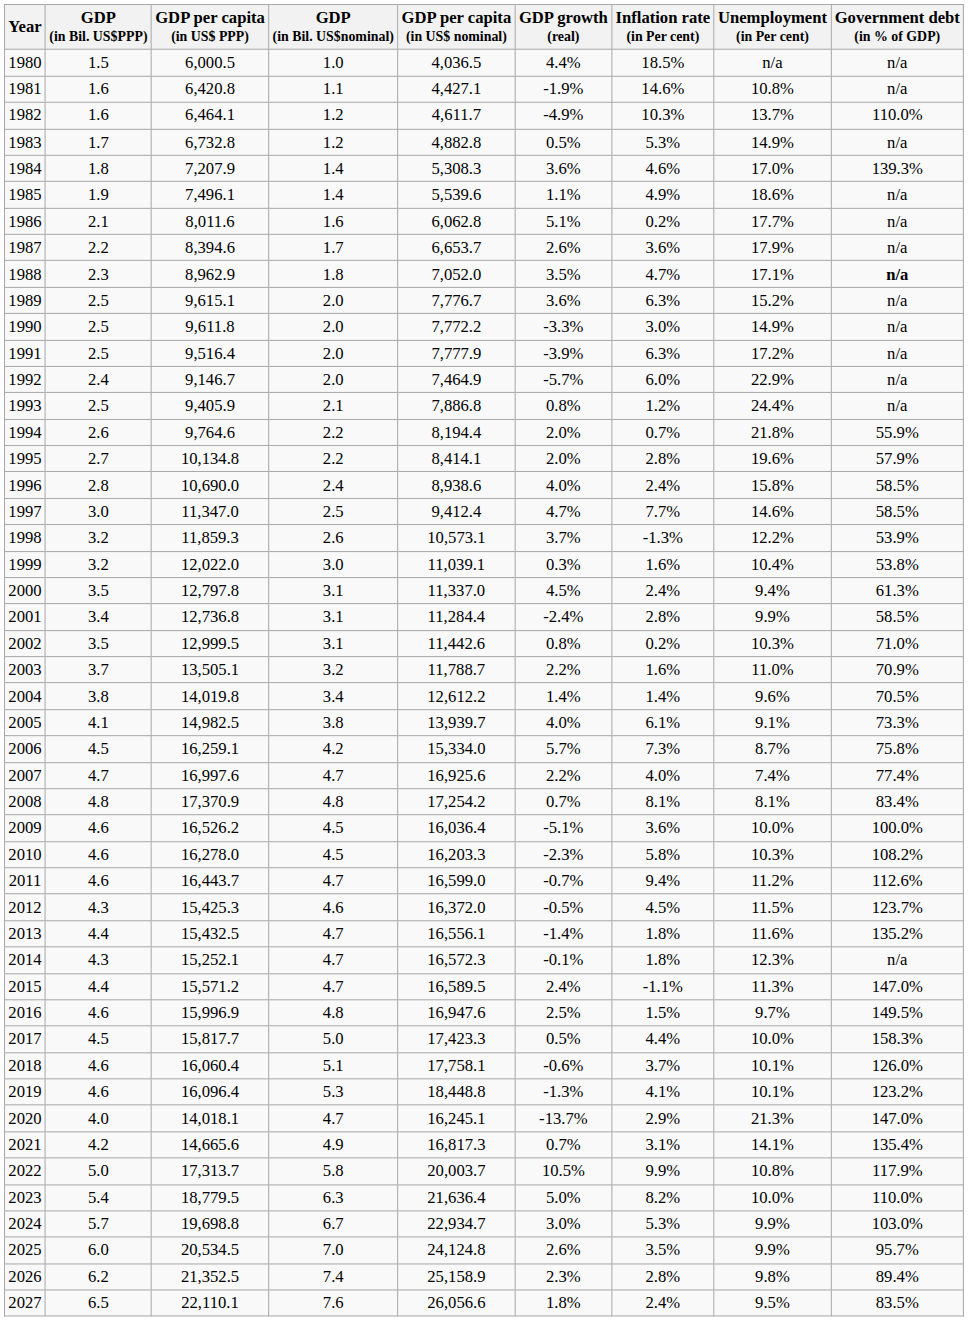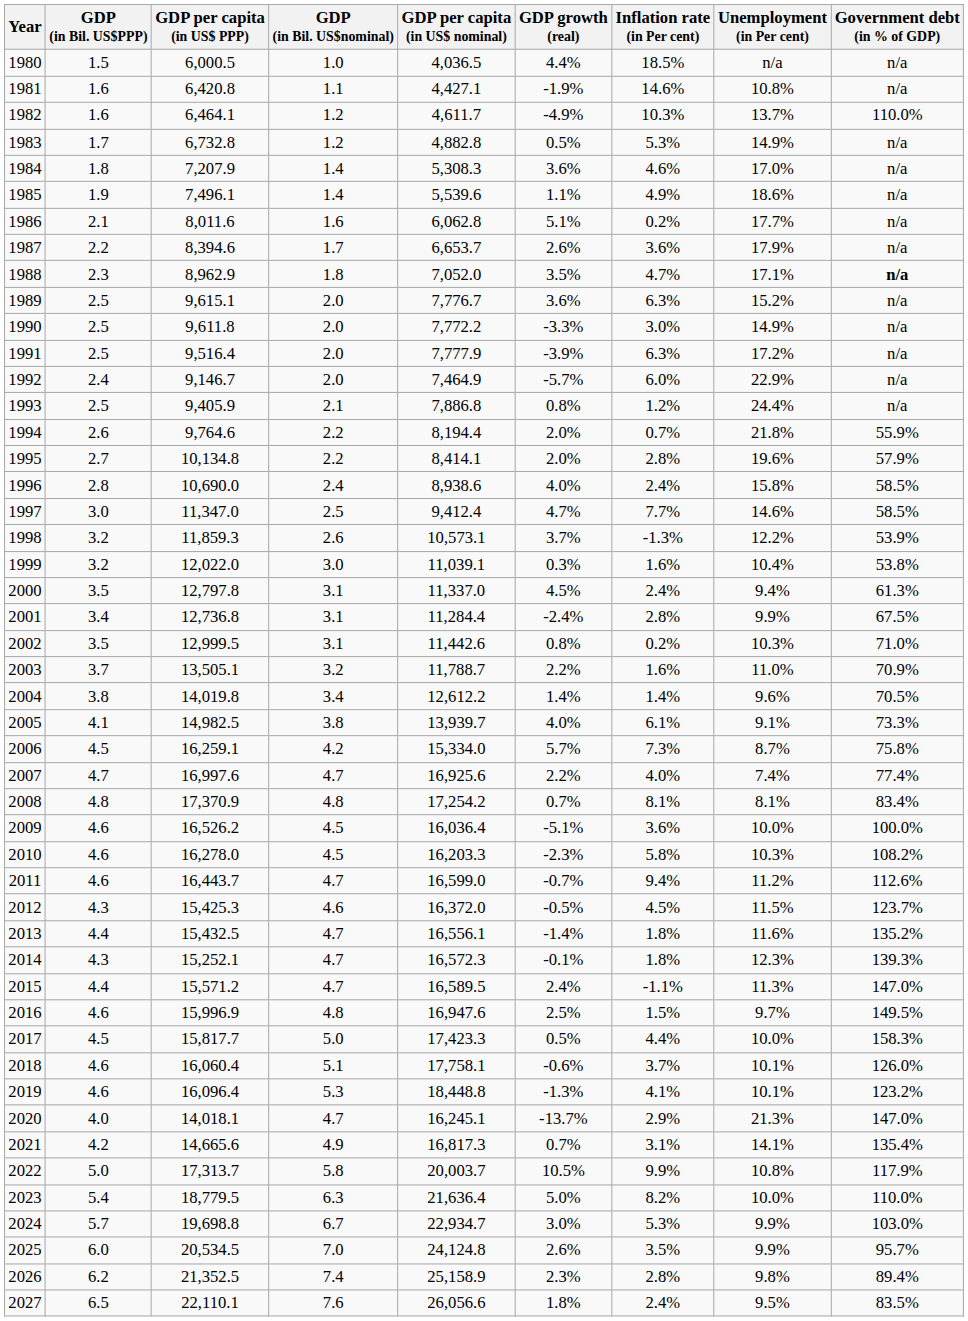1984 | Government debt (in % of GDP): 139.3% -> n/a
2001 | Government debt (in % of GDP): 58.5% -> 67.5%
2014 | Government debt (in % of GDP): n/a -> 139.3%
